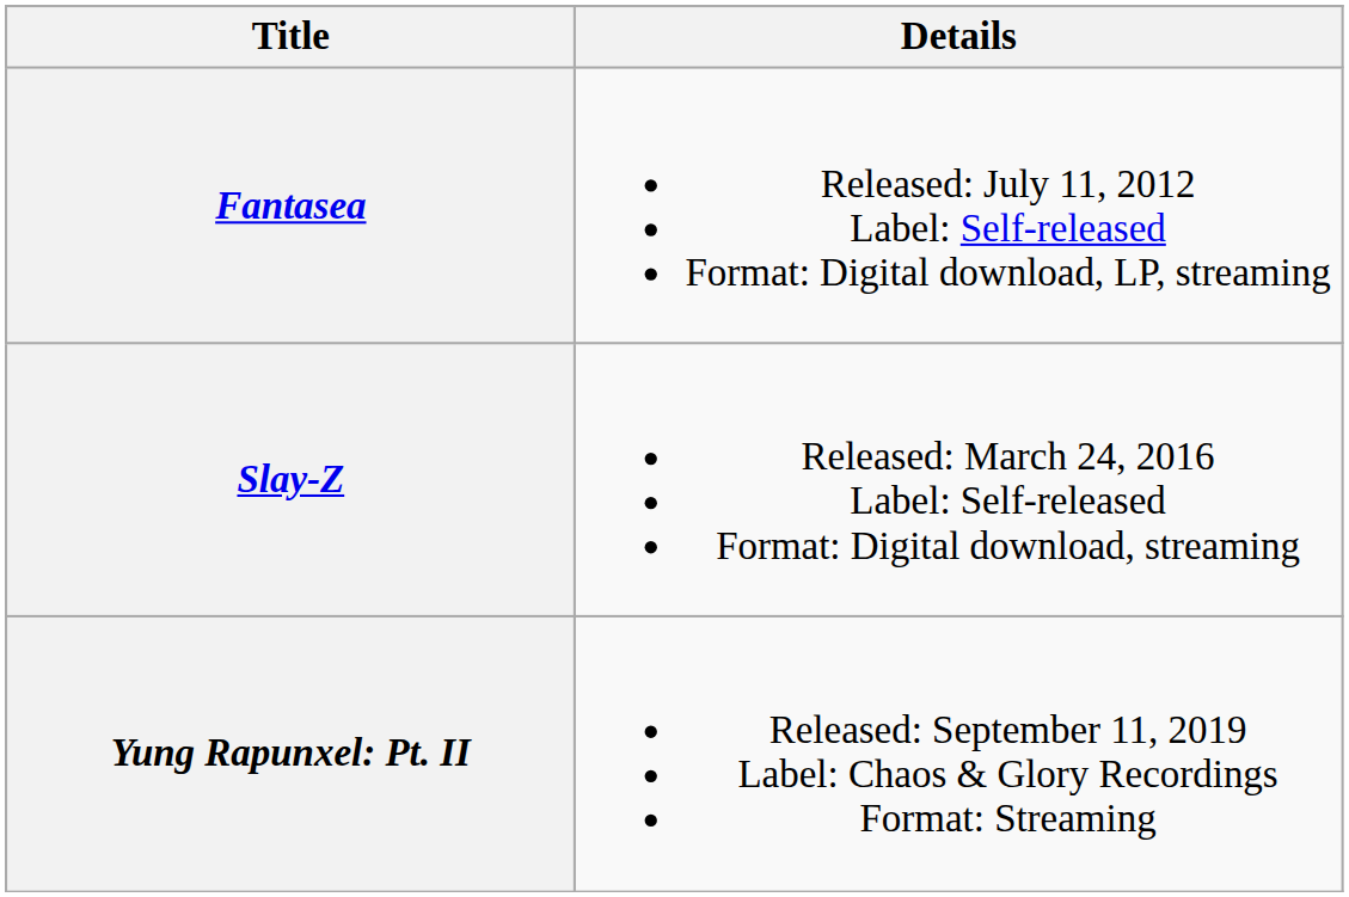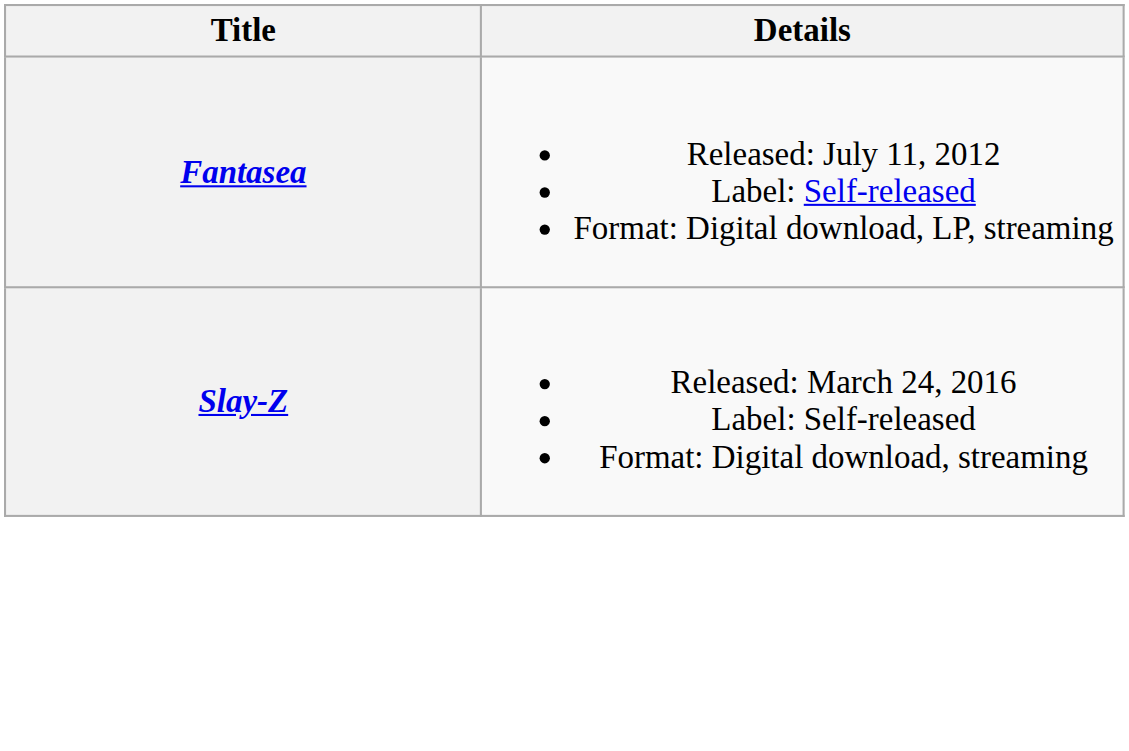- row: Yung Rapunxel: Pt. II | Released: September 11, 2019 Label: Chaos & Glory Recordings Format: Streaming
